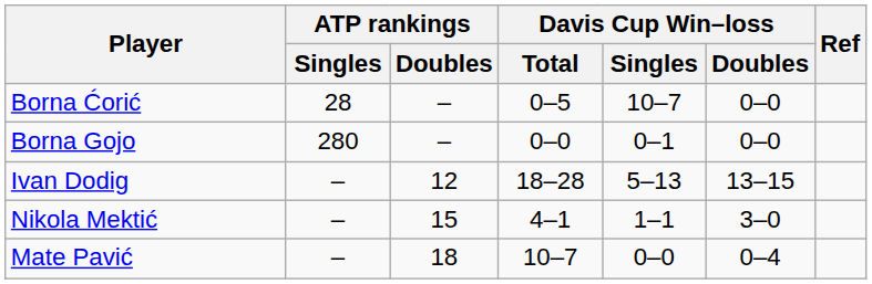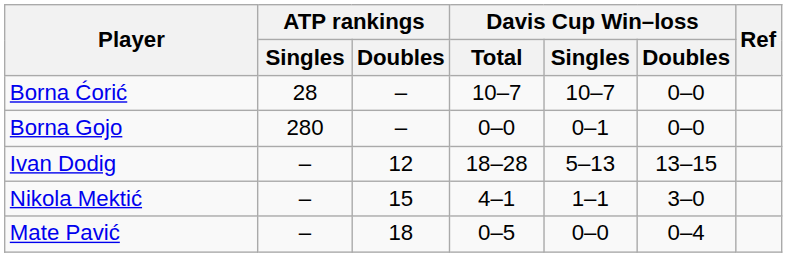Borna Ćorić | Davis Cup Win–loss / Total: 0–5 -> 10–7
Mate Pavić | Davis Cup Win–loss / Total: 10–7 -> 0–5
